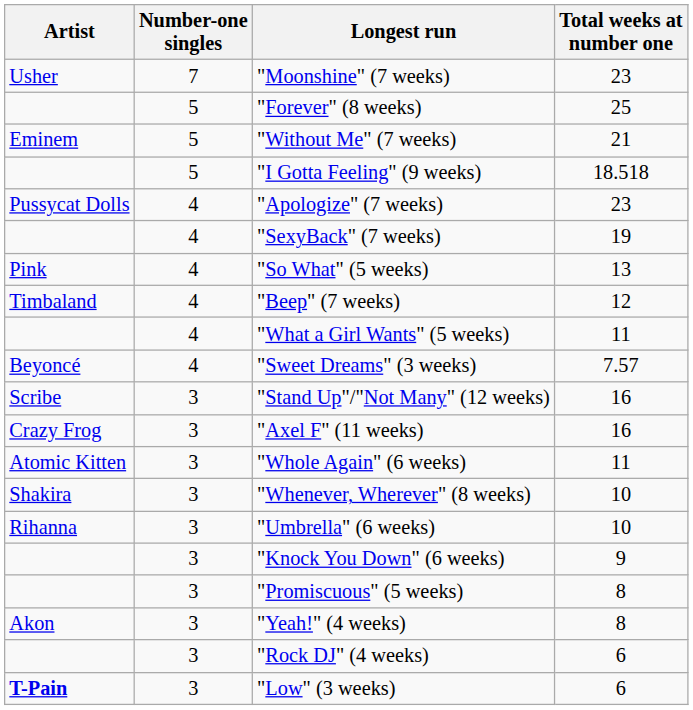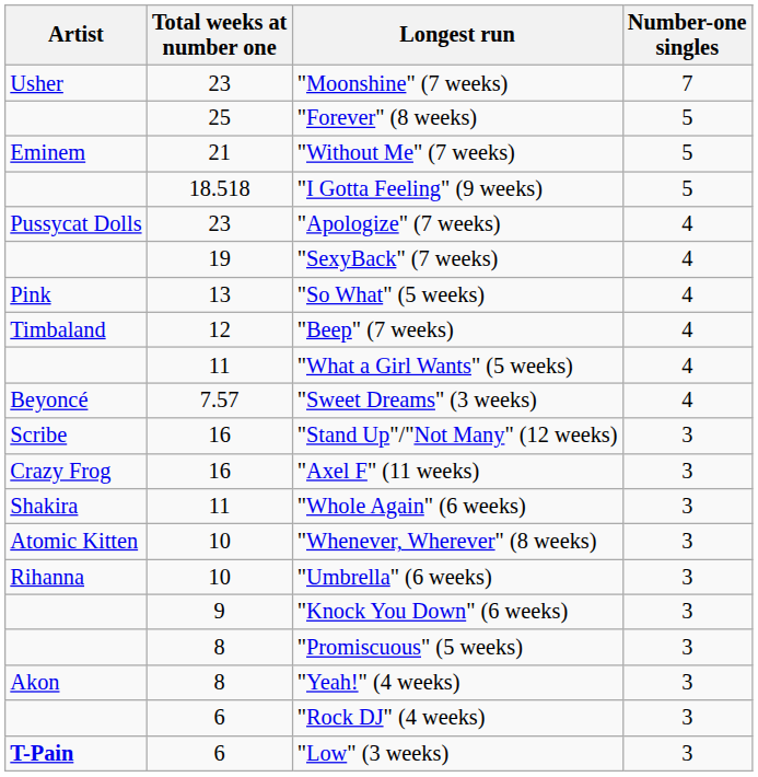columns swapped: Number-one singles <-> Total weeks at number one
"Whole Again" (6 weeks) | Artist: Atomic Kitten -> Shakira
"Whenever, Wherever" (8 weeks) | Artist: Shakira -> Atomic Kitten
